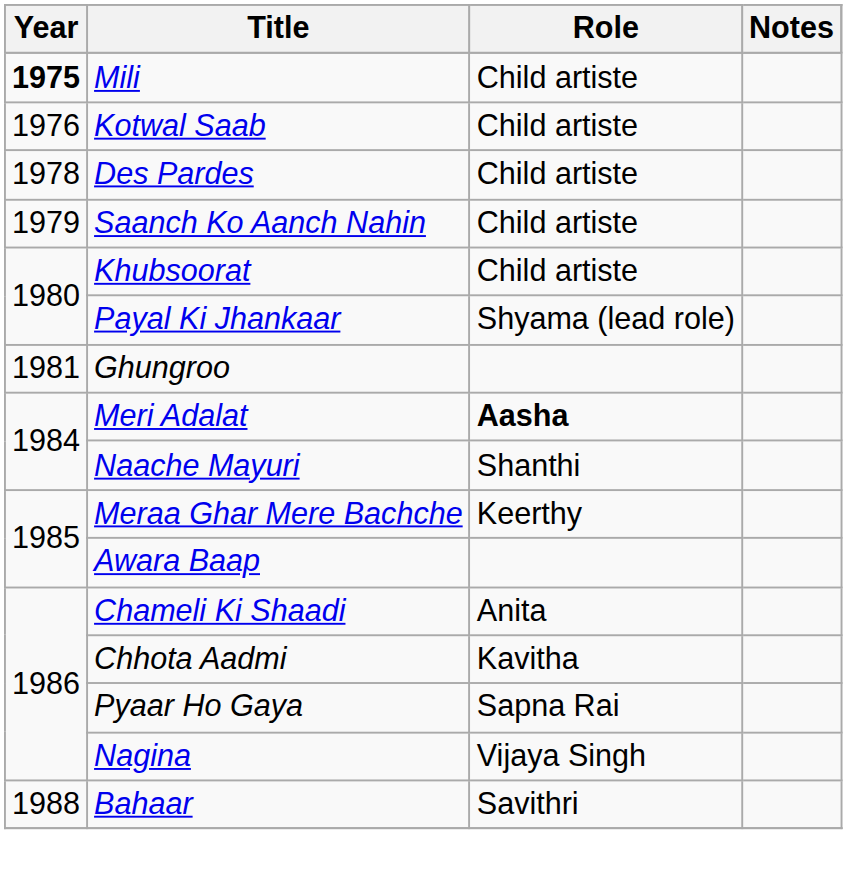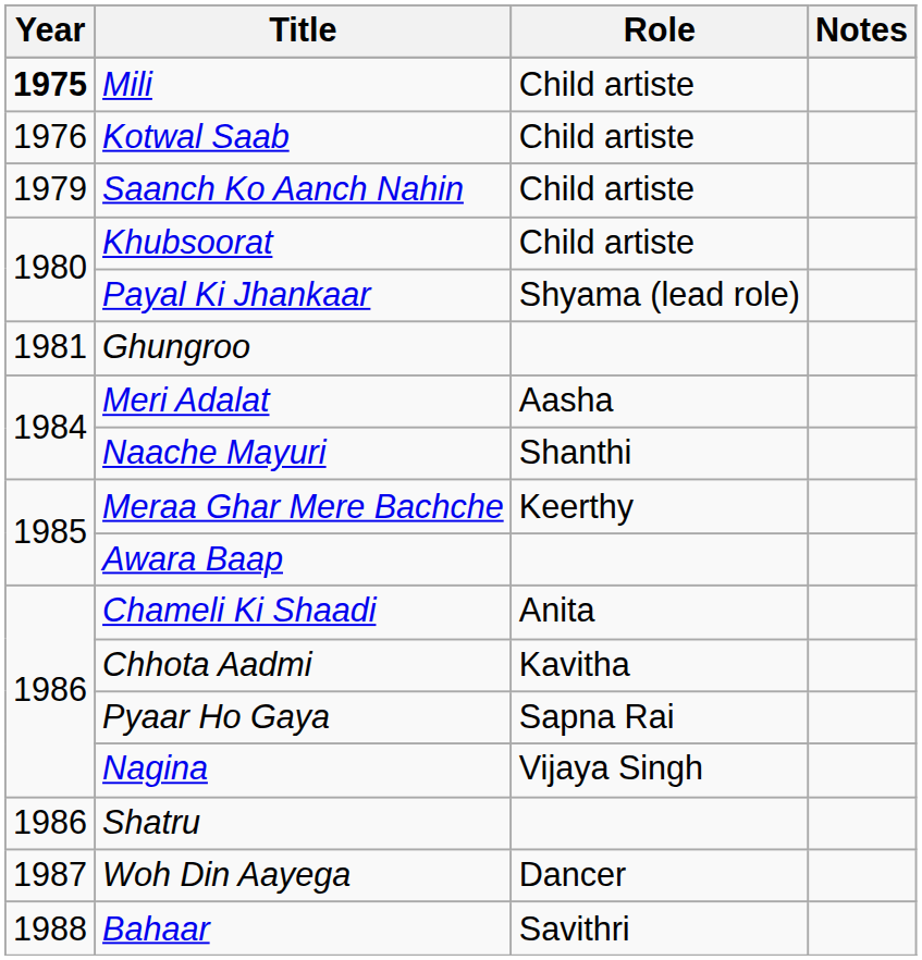- row: 1978 | Des Pardes | Child artiste
Meri Adalat | Role: bold -> normal
+ row: 1986 | Shatru
+ row: 1987 | Woh Din Aayega | Dancer
